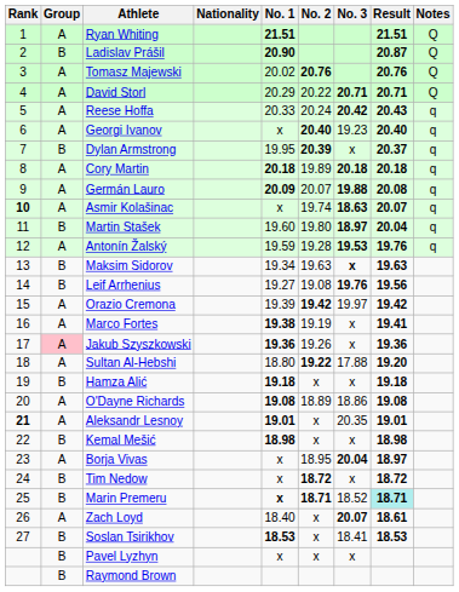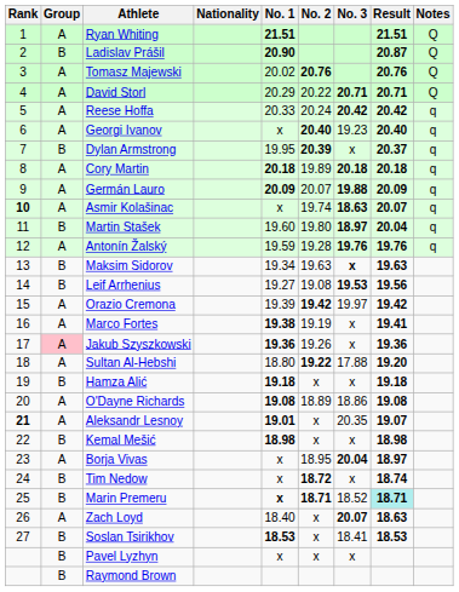Reese Hoffa | Result: 20.43 -> 20.42
Germán Lauro | Result: 20.08 -> 20.09
Antonín Žalský | No. 3: 19.53 -> 19.76
Leif Arrhenius | No. 3: 19.76 -> 19.53
Aleksandr Lesnoy | Result: 19.01 -> 19.07
Tim Nedow | Result: 18.72 -> 18.74
Zach Loyd | Result: 18.61 -> 18.63
